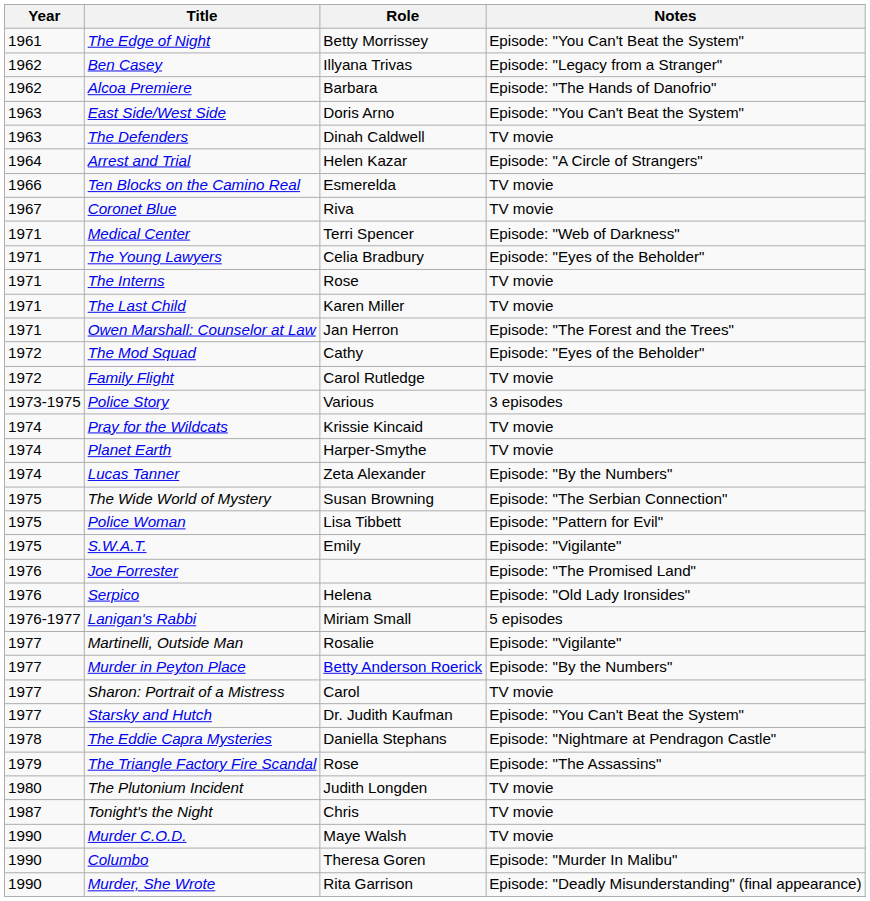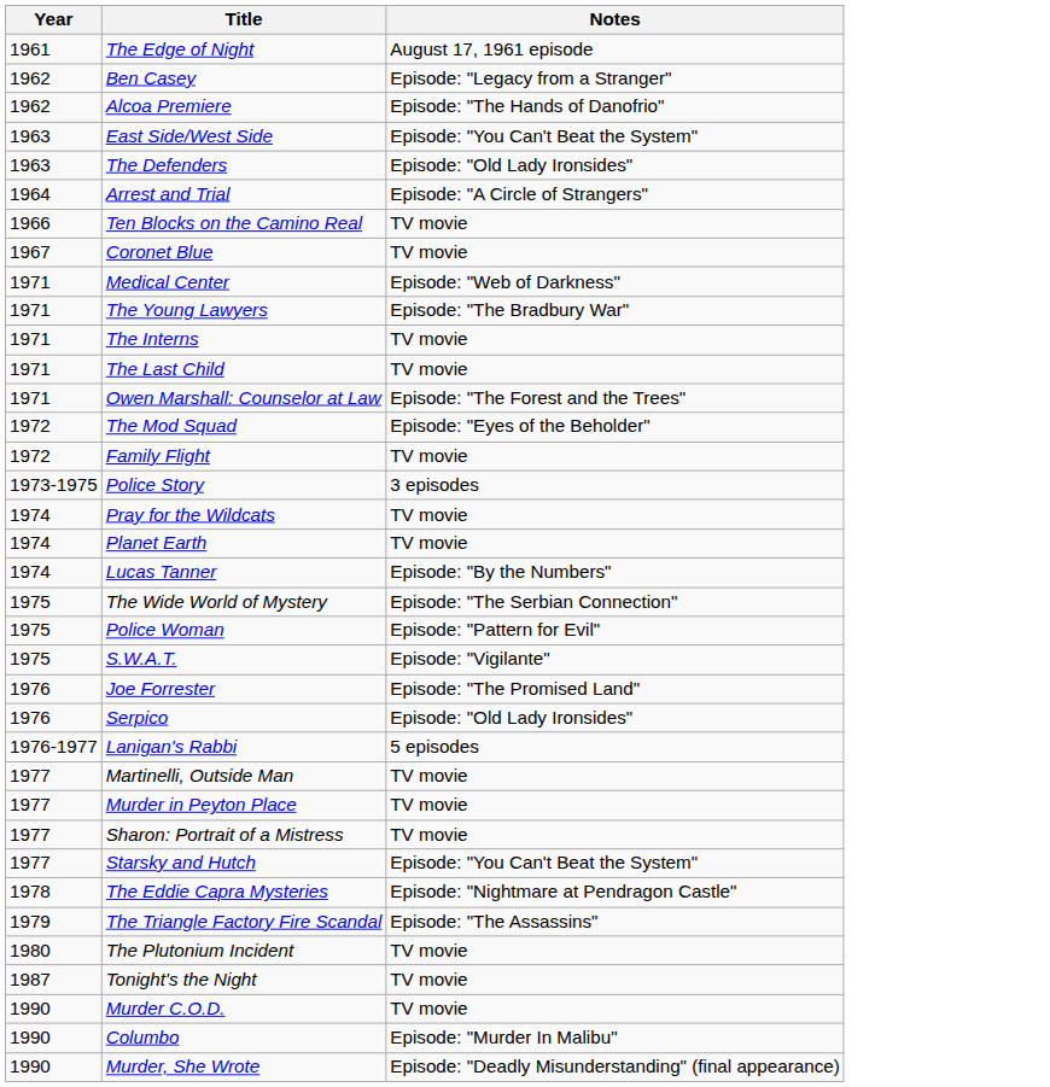- column: Role | Betty Morrissey | Illyana Trivas | Barbara | Doris Arno | Dinah Caldwell | Helen Kazar | Esmerelda | Riva | Terri Spencer | Celia Bradbury | Rose | Karen Miller | Jan Herron | Cathy | Carol Rutledge | Various | Krissie Kincaid | Harper-Smythe | Zeta Alexander | Susan Browning | Lisa Tibbett | Emily | Helena | Miriam Small | Rosalie | Betty Anderson Roerick | Carol | Dr. Judith Kaufman | Daniella Stephans | Rose | Judith Longden | Chris | Maye Walsh | Theresa Goren | Rita Garrison
The Edge of Night | Notes: Episode: "You Can't Beat the System" -> August 17, 1961 episode
The Defenders | Notes: TV movie -> Episode: "Old Lady Ironsides"
The Young Lawyers | Notes: Episode: "Eyes of the Beholder" -> Episode: "The Bradbury War"
Martinelli, Outside Man | Notes: Episode: "Vigilante" -> TV movie
Murder in Peyton Place | Notes: Episode: "By the Numbers" -> TV movie
